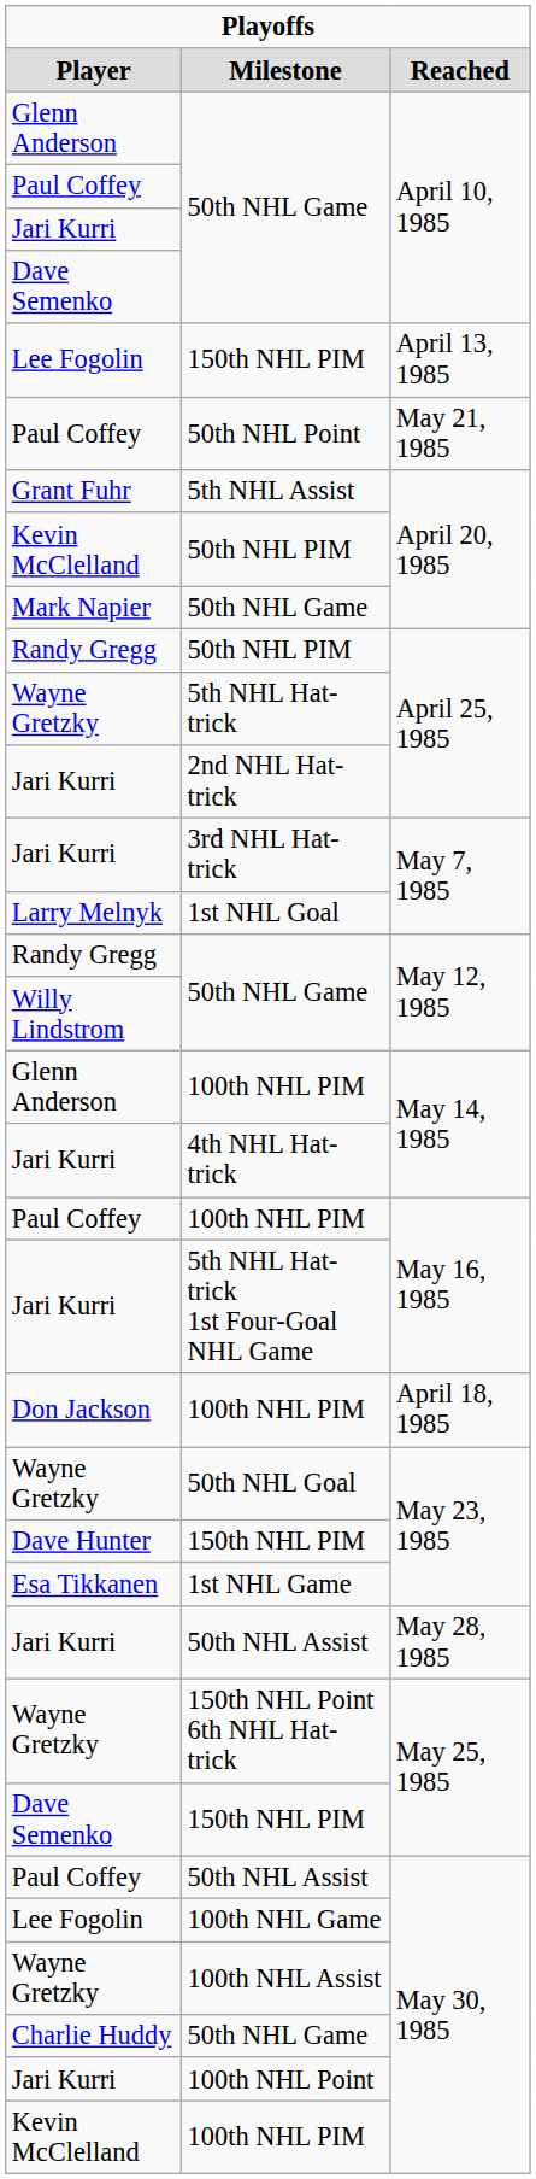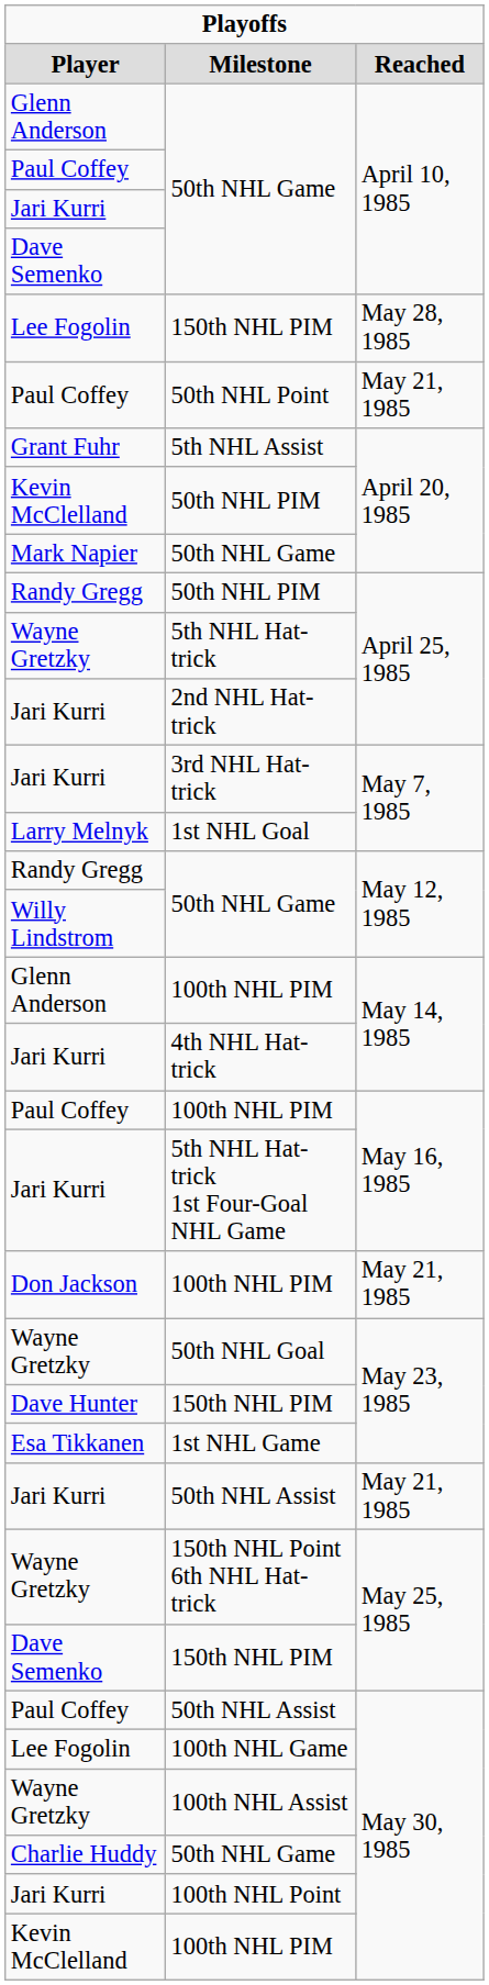Lee Fogolin / 150th NHL PIM | column 3: April 13, 1985 -> May 28, 1985
Don Jackson / 100th NHL PIM | column 3: April 18, 1985 -> May 21, 1985
Jari Kurri / 50th NHL Assist | column 3: May 28, 1985 -> May 21, 1985
